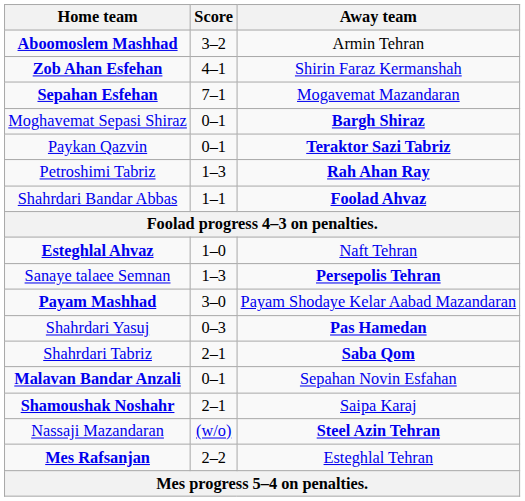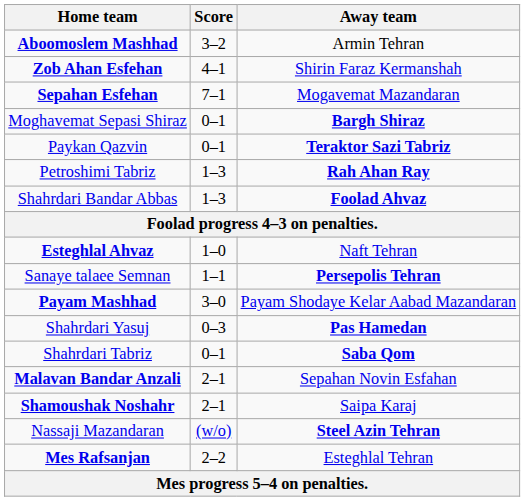Shahrdari Bandar Abbas | Score: 1–1 -> 1–3
Sanaye talaee Semnan | Score: 1–3 -> 1–1
Shahrdari Tabriz | Score: 2–1 -> 0–1
Malavan Bandar Anzali | Score: 0–1 -> 2–1
